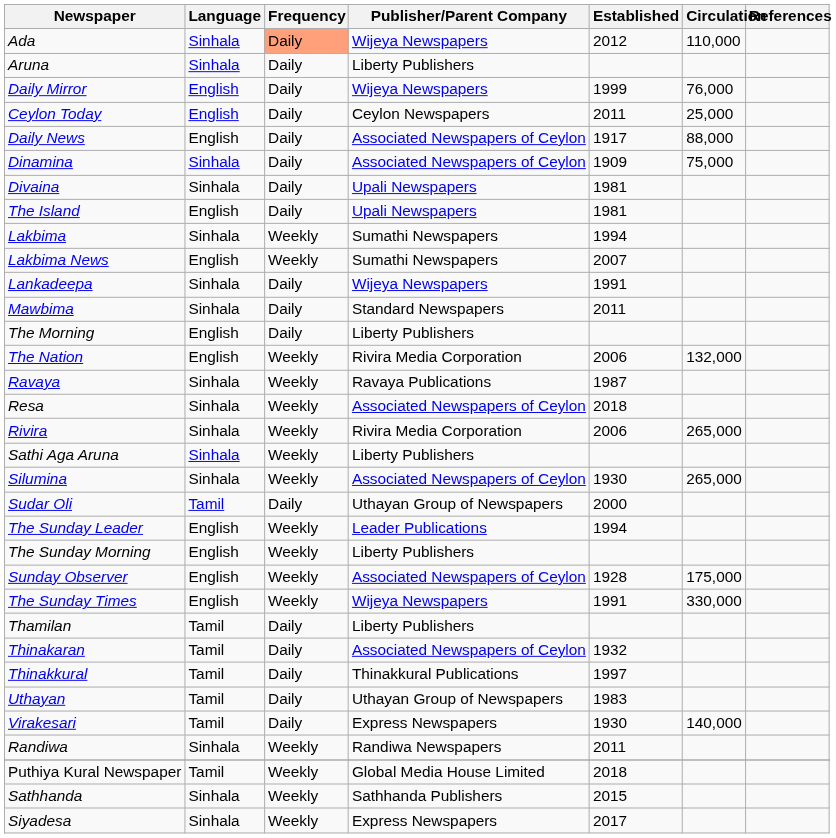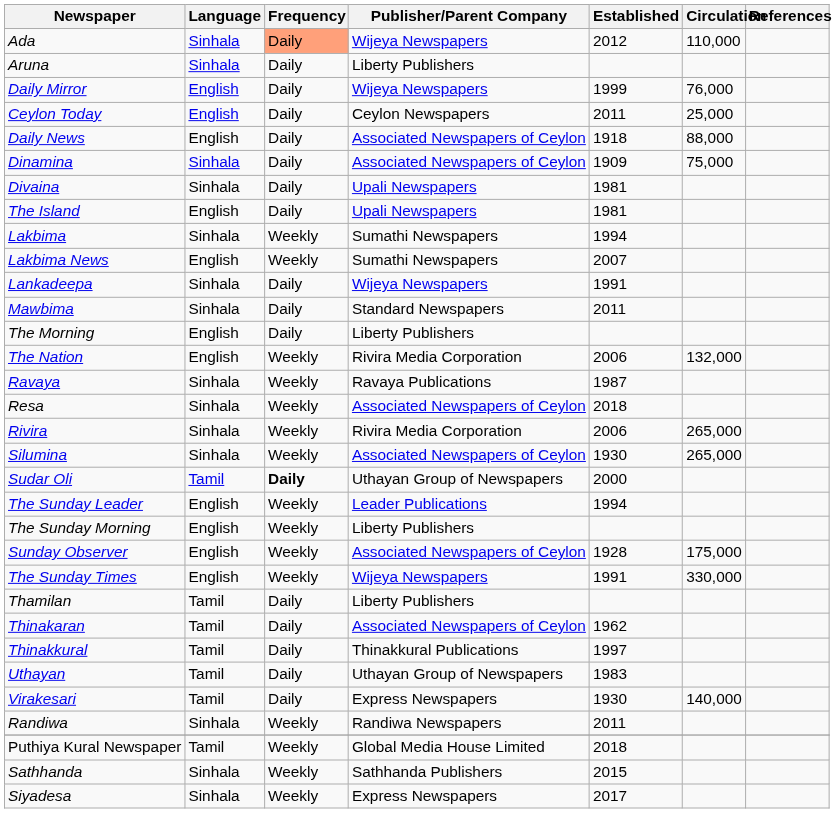Daily News | Established: 1917 -> 1918
- row: Sathi Aga Aruna | Sinhala | Weekly | Liberty Publishers
Sudar Oli | Frequency: normal -> bold
Thinakaran | Established: 1932 -> 1962
